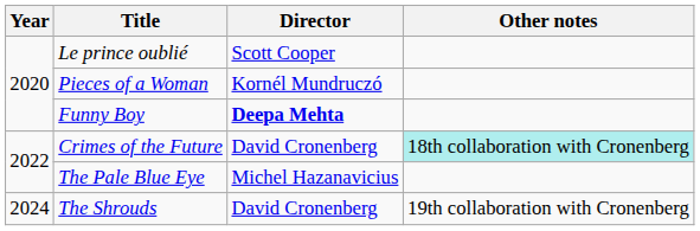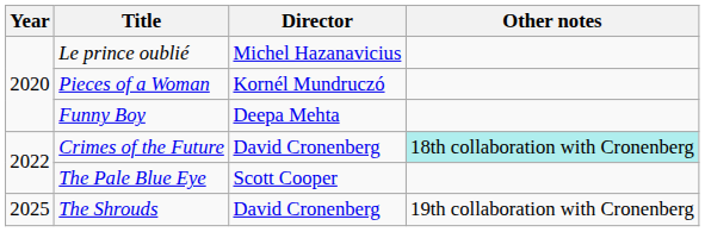Le prince oublié | Director: Scott Cooper -> Michel Hazanavicius
Funny Boy | Director: bold -> normal
The Pale Blue Eye | Director: Michel Hazanavicius -> Scott Cooper
The Shrouds | Year: 2024 -> 2025
